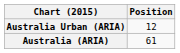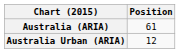rows swapped: Australia (ARIA) <-> Australia Urban (ARIA)
